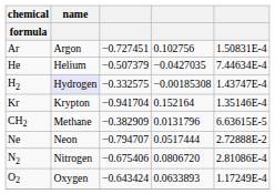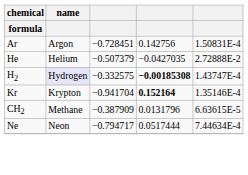Ar | column 3: −0.727451 -> −0.728451
Ar | column 4: 0.102756 -> 0.142756
He | column 5: 7.44634E-4 -> 2.72888E-2
H2 | column 4: normal -> bold
Kr | column 4: normal -> bold
CH2 | column 3: −0.382909 -> −0.387909
Ne | column 3: −0.794707 -> −0.794717
Ne | column 5: 2.72888E-2 -> 7.44634E-4
- row: N2 | Nitrogen | −0.675406 | 0.0806720 | 2.81086E-4
- row: O2 | Oxygen | −0.643424 | 0.0633893 | 1.17249E-4
